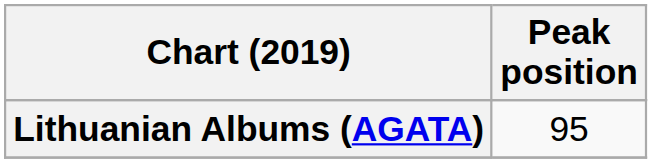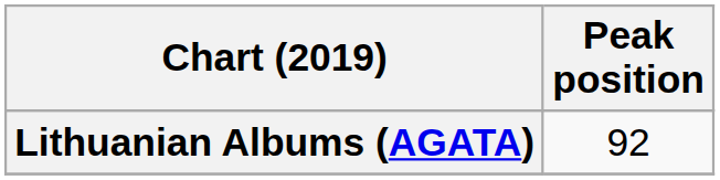Lithuanian Albums (AGATA) | Peak position: 95 -> 92
